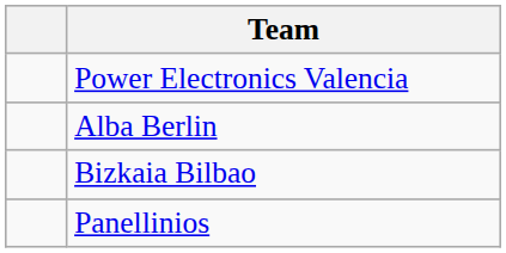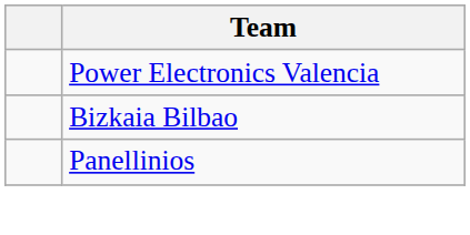- row: Alba Berlin
